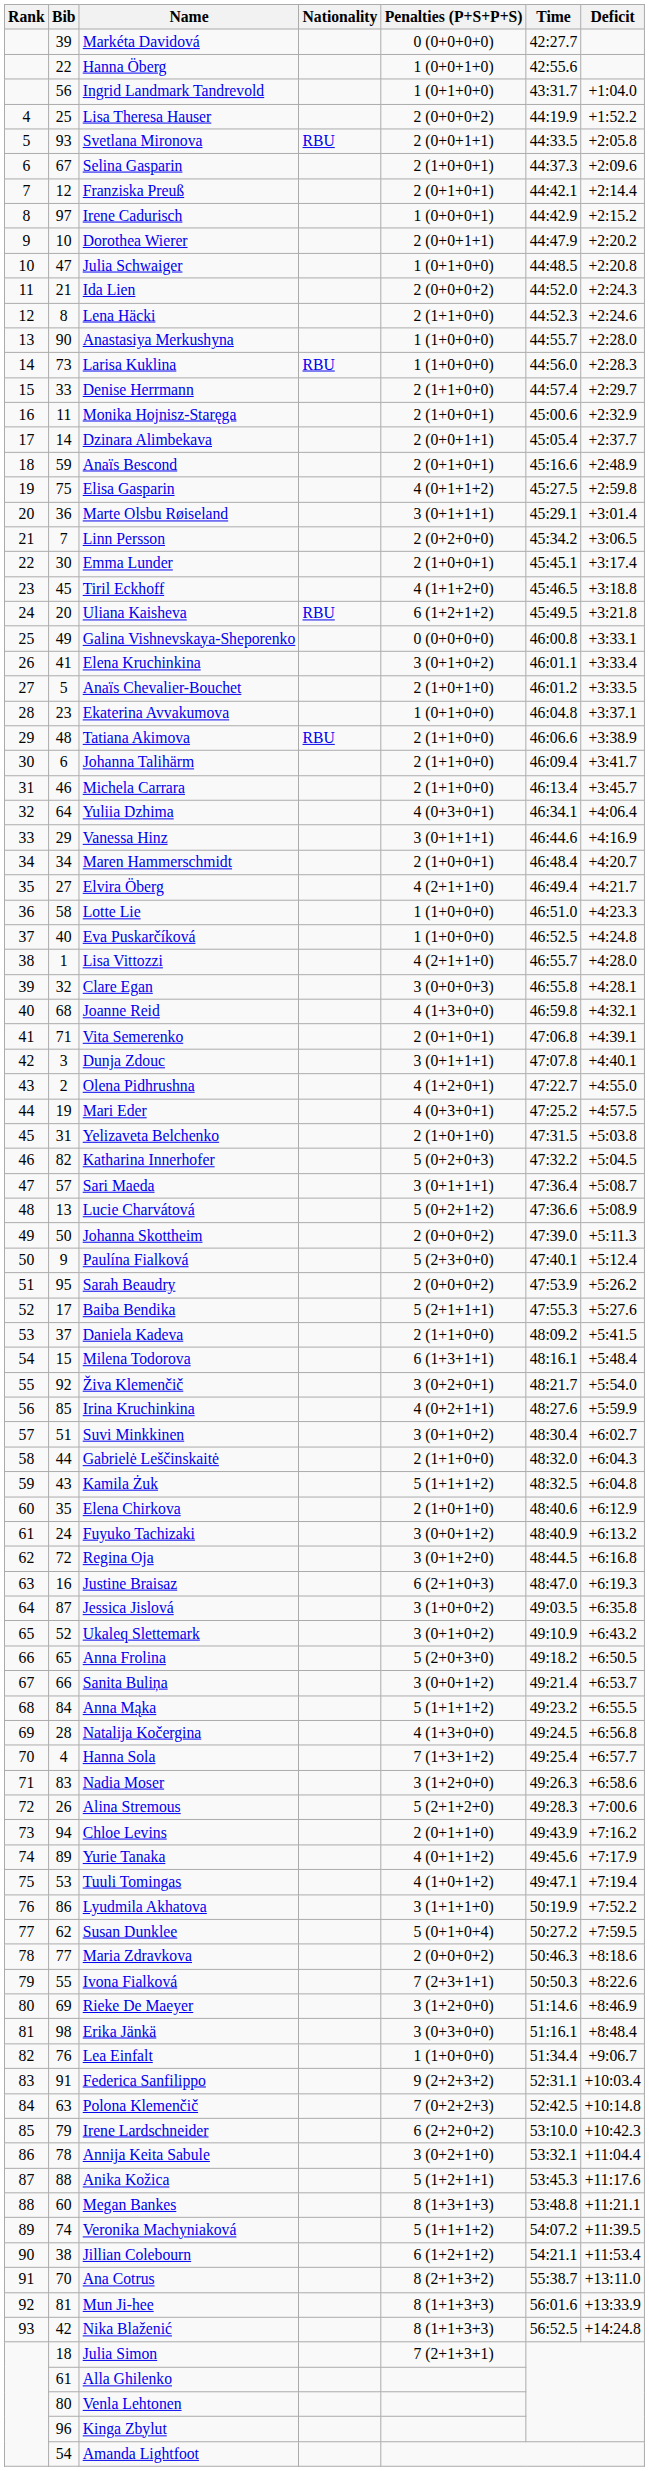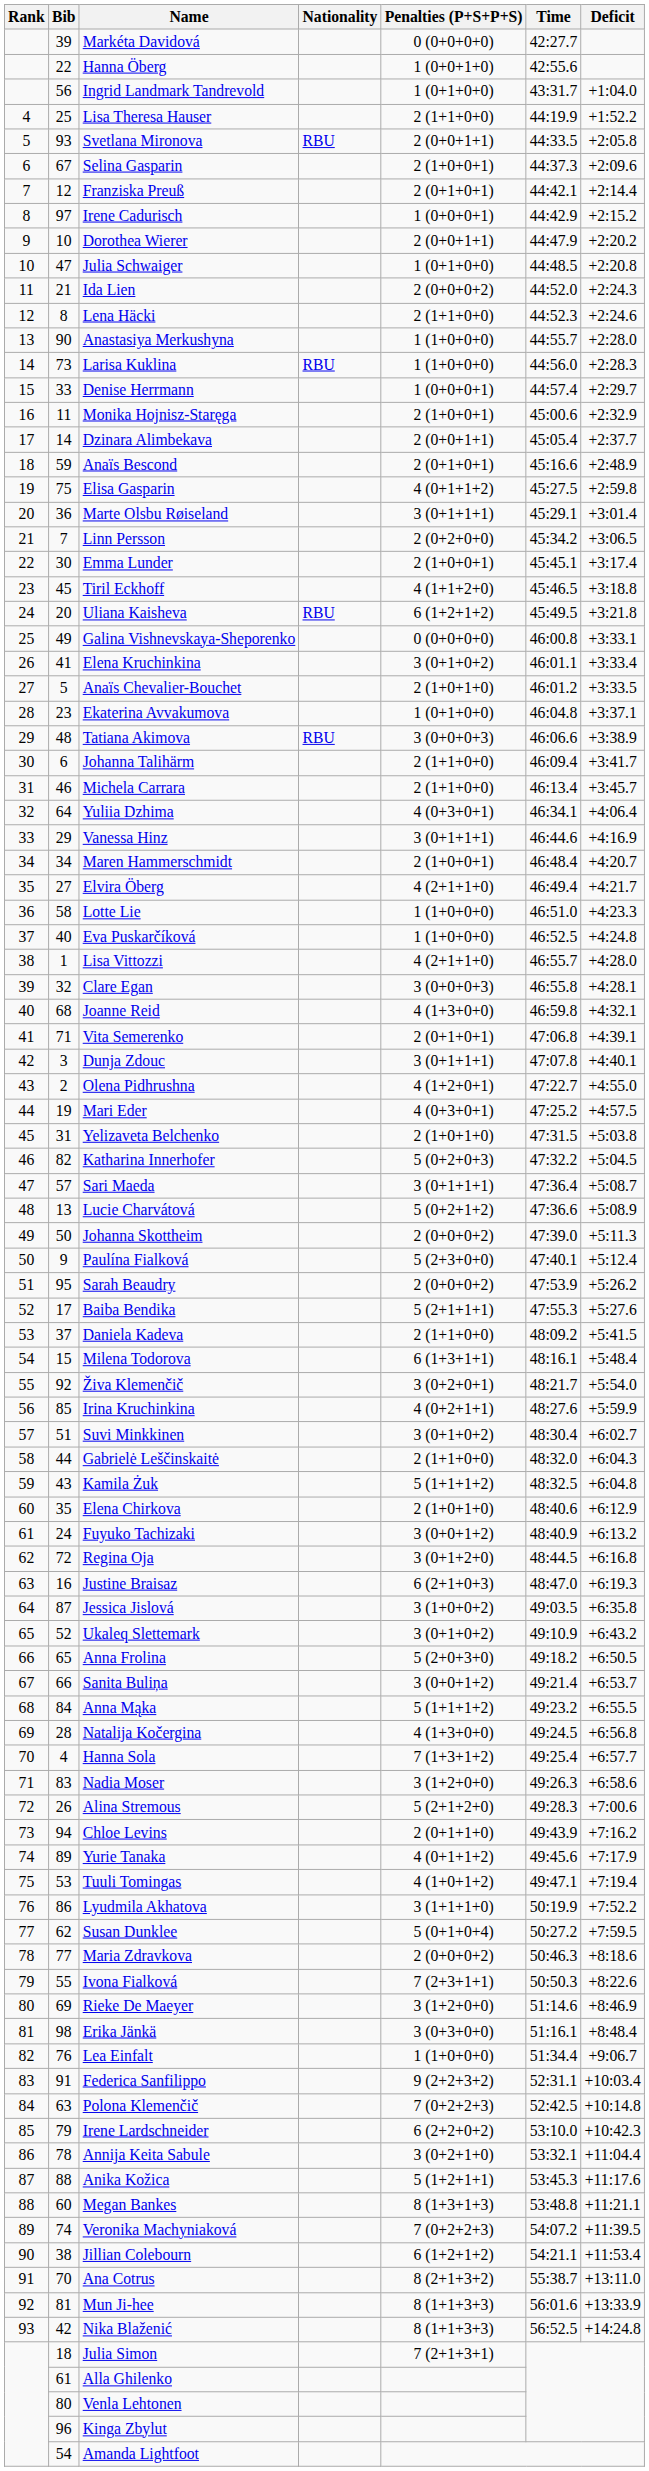Lisa Theresa Hauser | Penalties (P+S+P+S): 2 (0+0+0+2) -> 2 (1+1+0+0)
Denise Herrmann | Penalties (P+S+P+S): 2 (1+1+0+0) -> 1 (0+0+0+1)
Tatiana Akimova | Penalties (P+S+P+S): 2 (1+1+0+0) -> 3 (0+0+0+3)
Veronika Machyniaková | Penalties (P+S+P+S): 5 (1+1+1+2) -> 7 (0+2+2+3)
